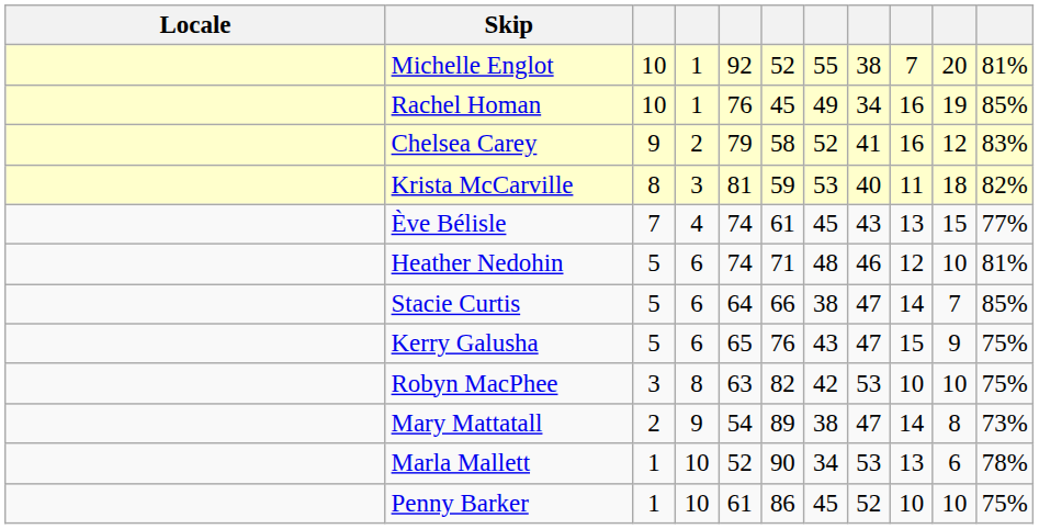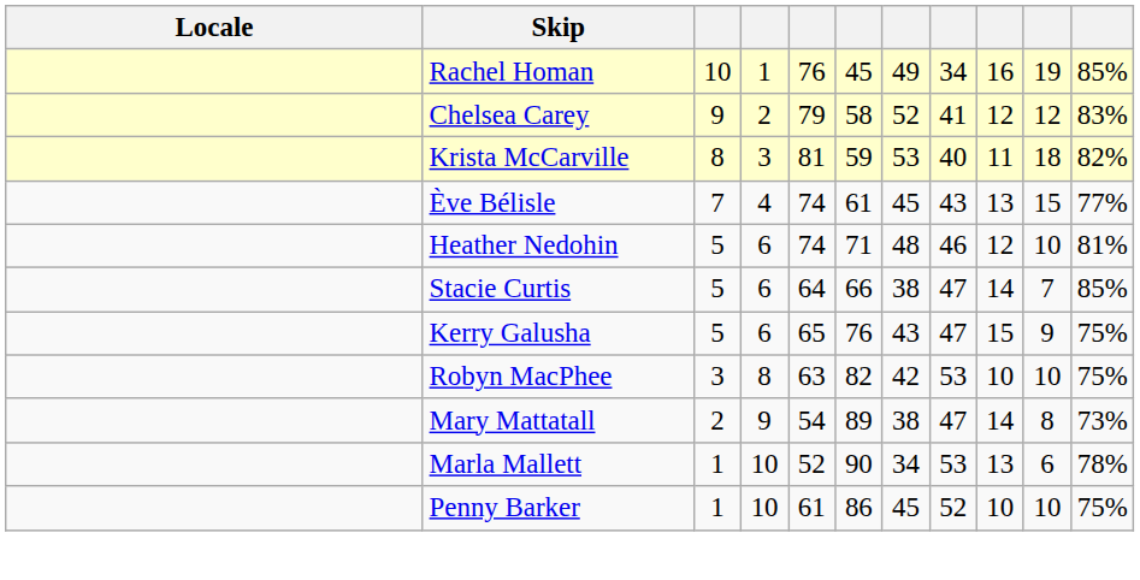- row: Michelle Englot | 10 | 1 | 92 | 52 | 55 | 38 | 7 | 20 | 81%
Chelsea Carey | column 9: 16 -> 12
